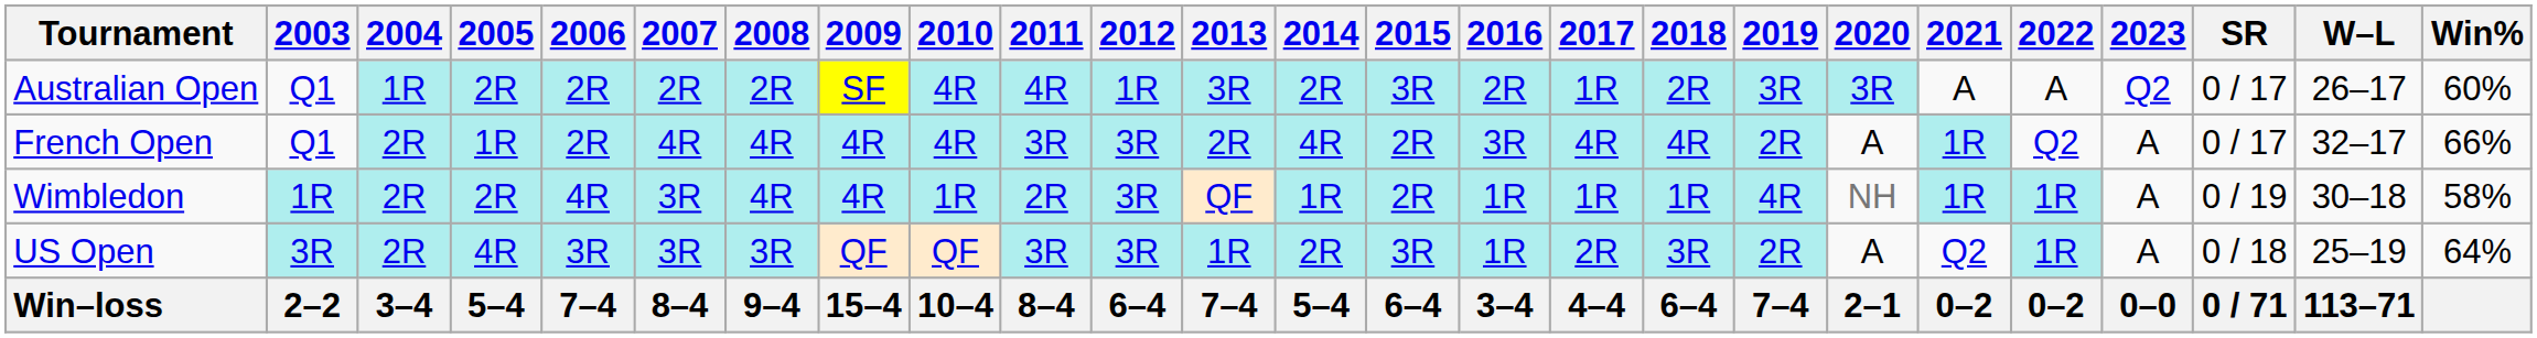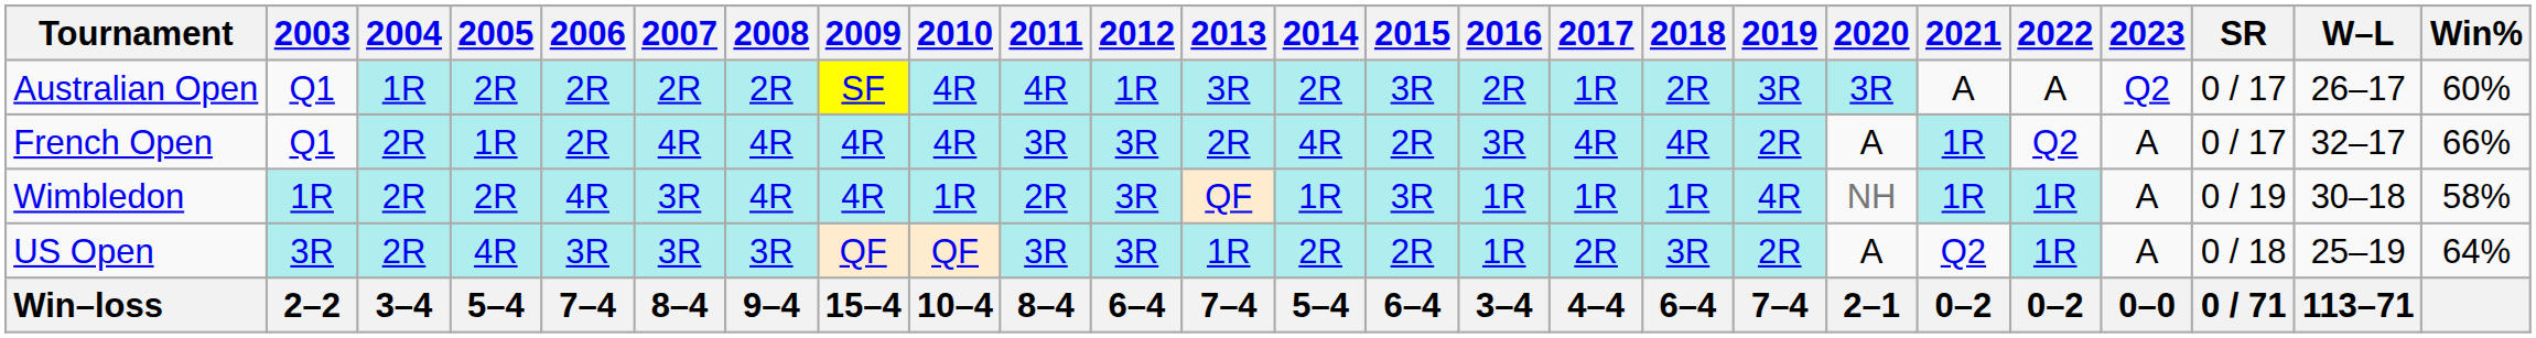Wimbledon | 2015: 2R -> 3R
US Open | 2015: 3R -> 2R
